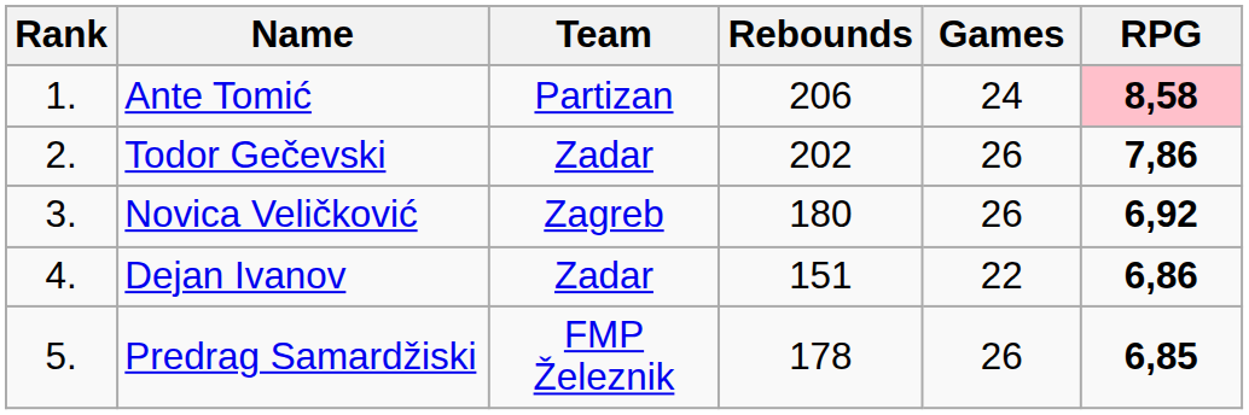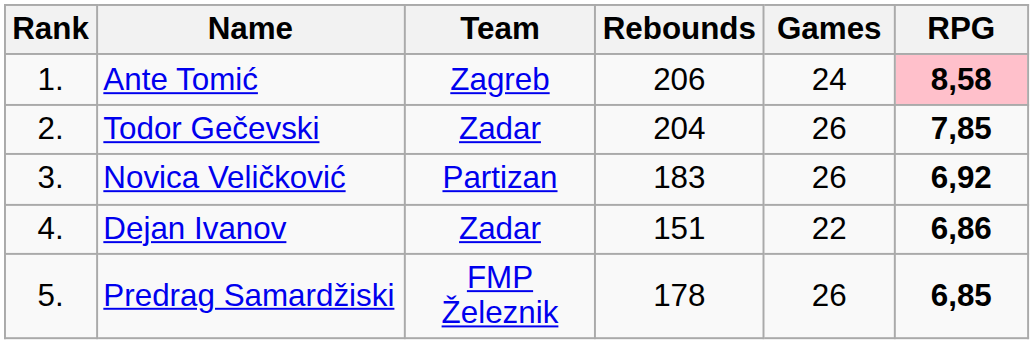Ante Tomić | Team: Partizan -> Zagreb
Todor Gečevski | Rebounds: 202 -> 204
Todor Gečevski | RPG: 7,86 -> 7,85
Novica Veličković | Team: Zagreb -> Partizan
Novica Veličković | Rebounds: 180 -> 183
